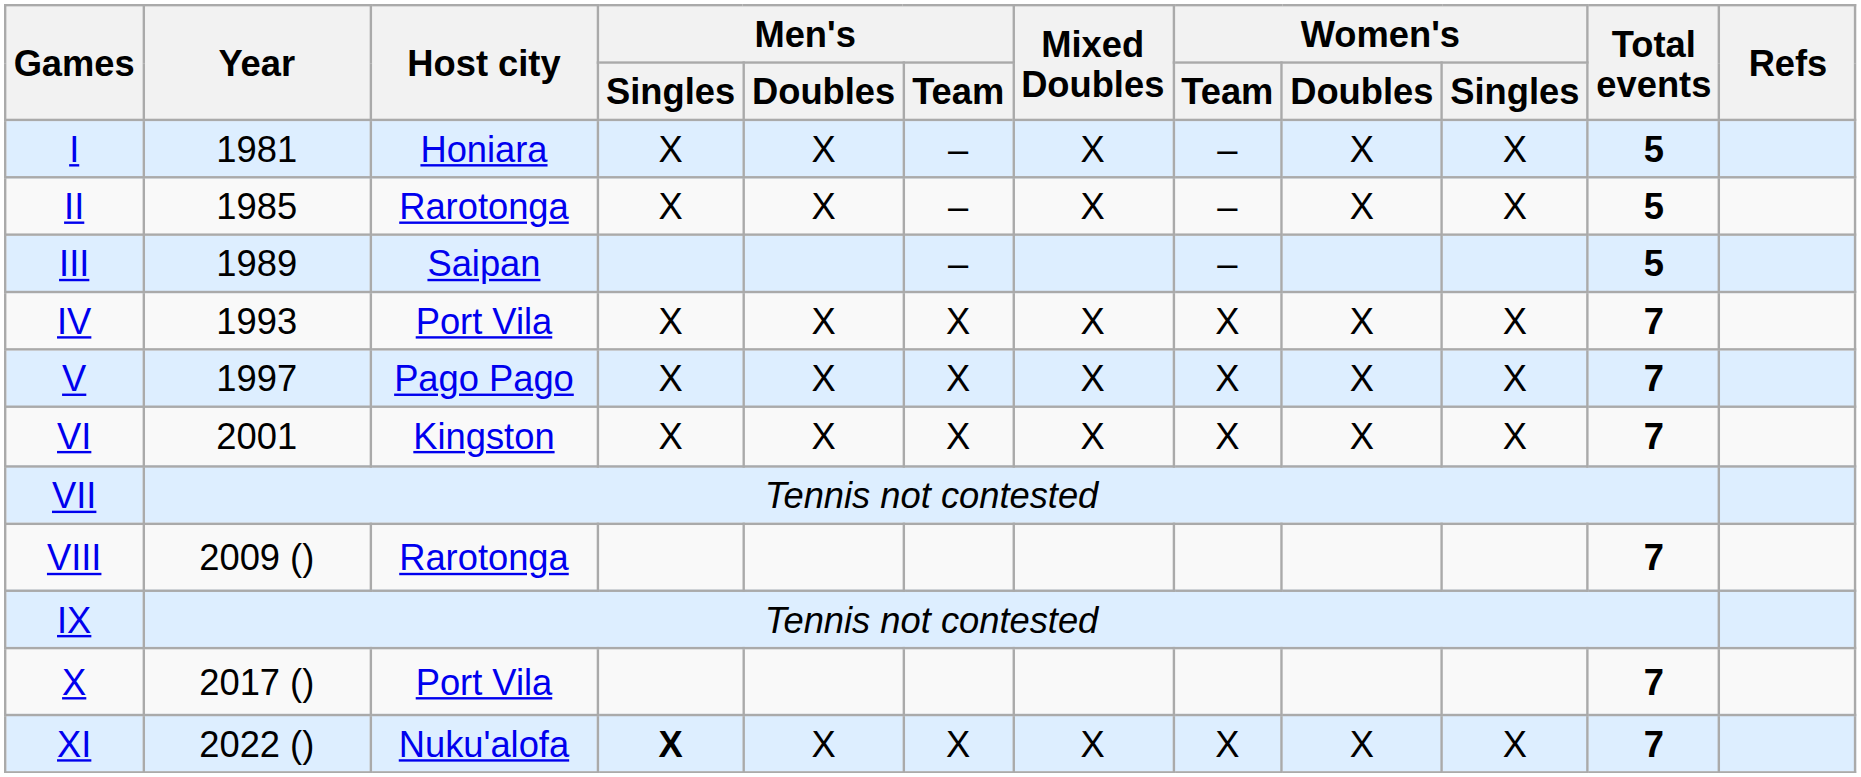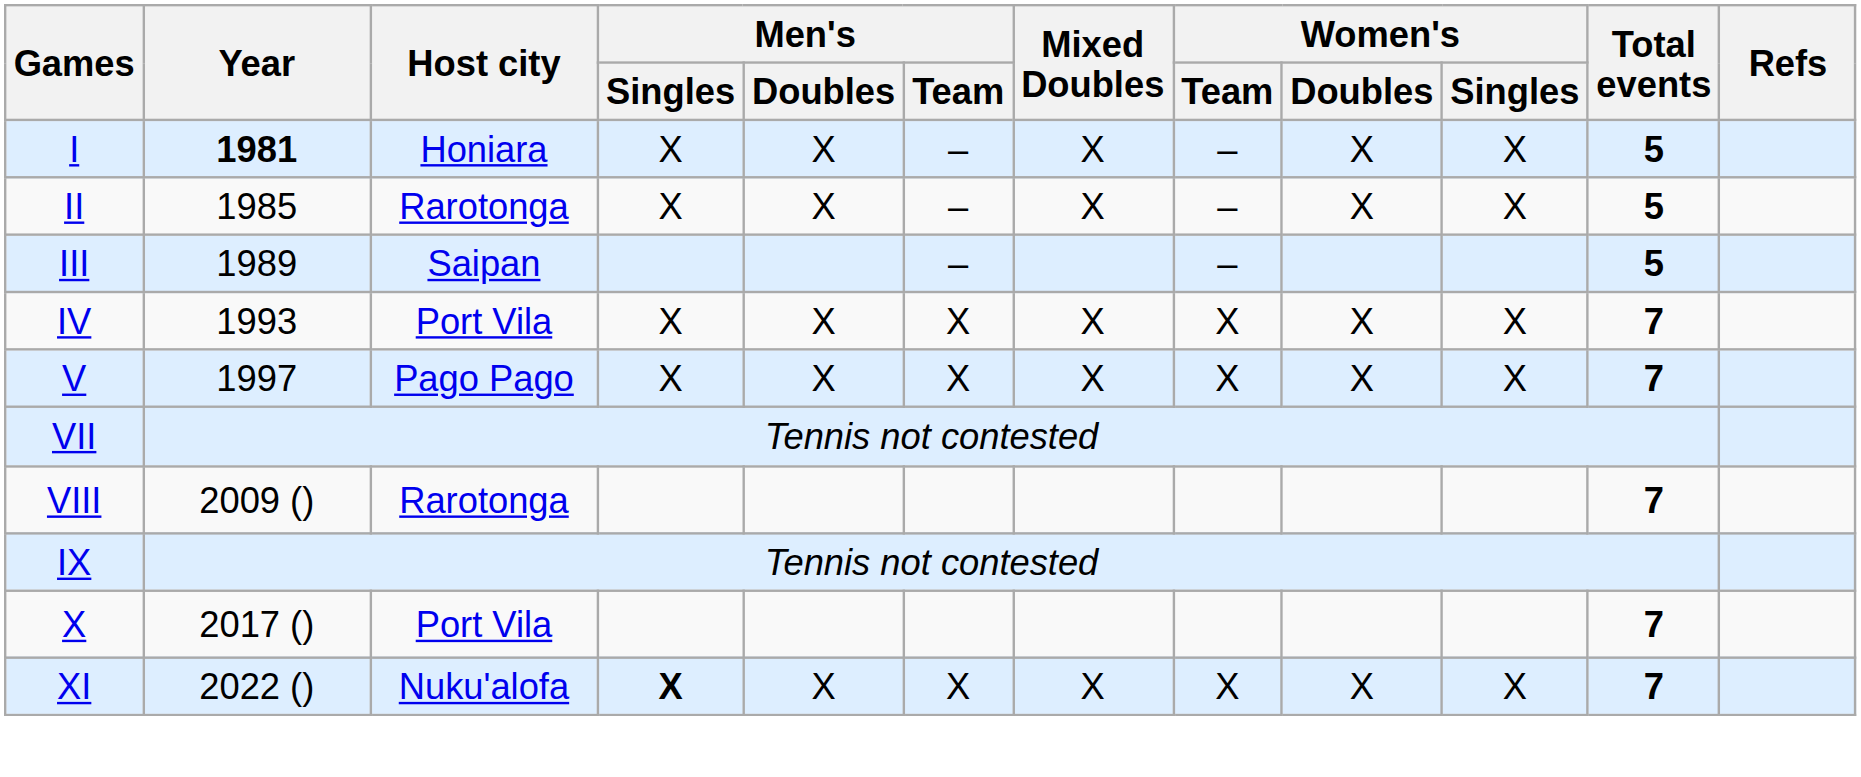I | Year: normal -> bold
- row: VI | 2001 | Kingston | X | X | X | X | X | X | X | 7
